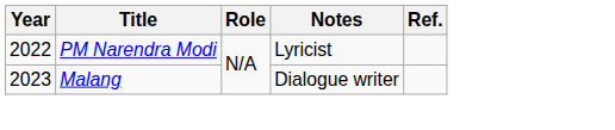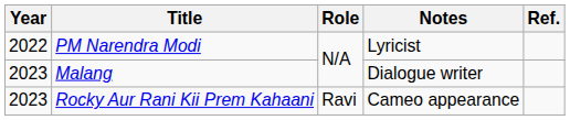+ row: 2023 | Rocky Aur Rani Kii Prem Kahaani | Ravi | Cameo appearance
